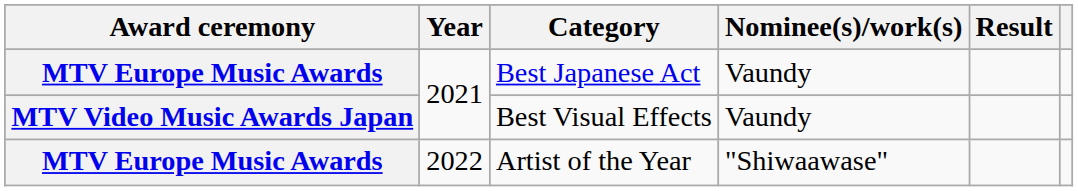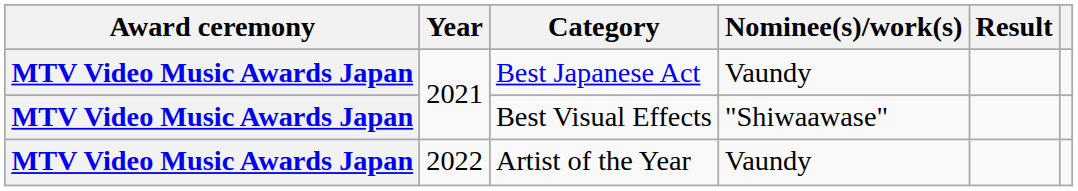Best Japanese Act | Award ceremony: MTV Europe Music Awards -> MTV Video Music Awards Japan
Best Visual Effects | Nominee(s)/work(s): Vaundy -> "Shiwaawase"
Artist of the Year | Award ceremony: MTV Europe Music Awards -> MTV Video Music Awards Japan
Artist of the Year | Nominee(s)/work(s): "Shiwaawase" -> Vaundy
